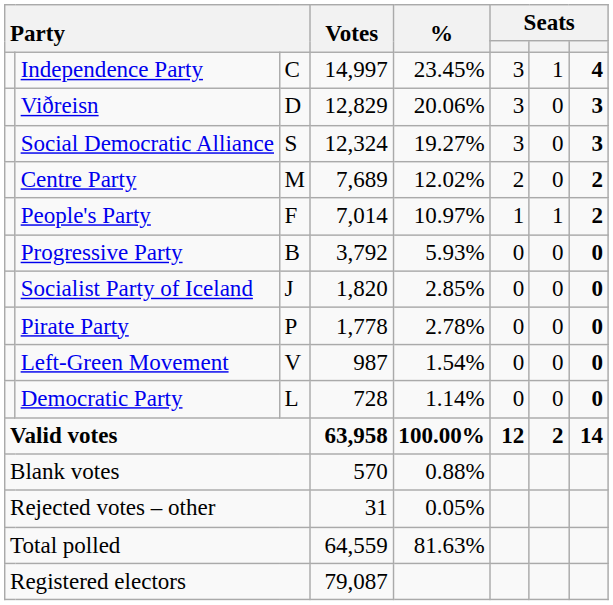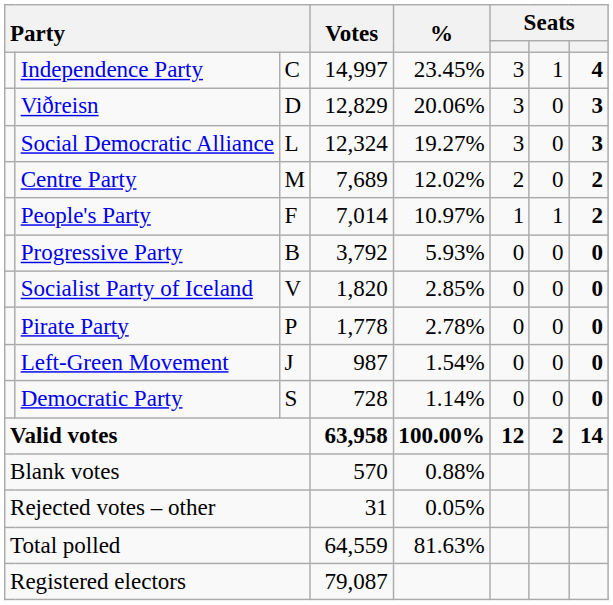Social Democratic Alliance | column 3: S -> L
Socialist Party of Iceland | column 3: J -> V
Left-Green Movement | column 3: V -> J
Democratic Party | column 3: L -> S
